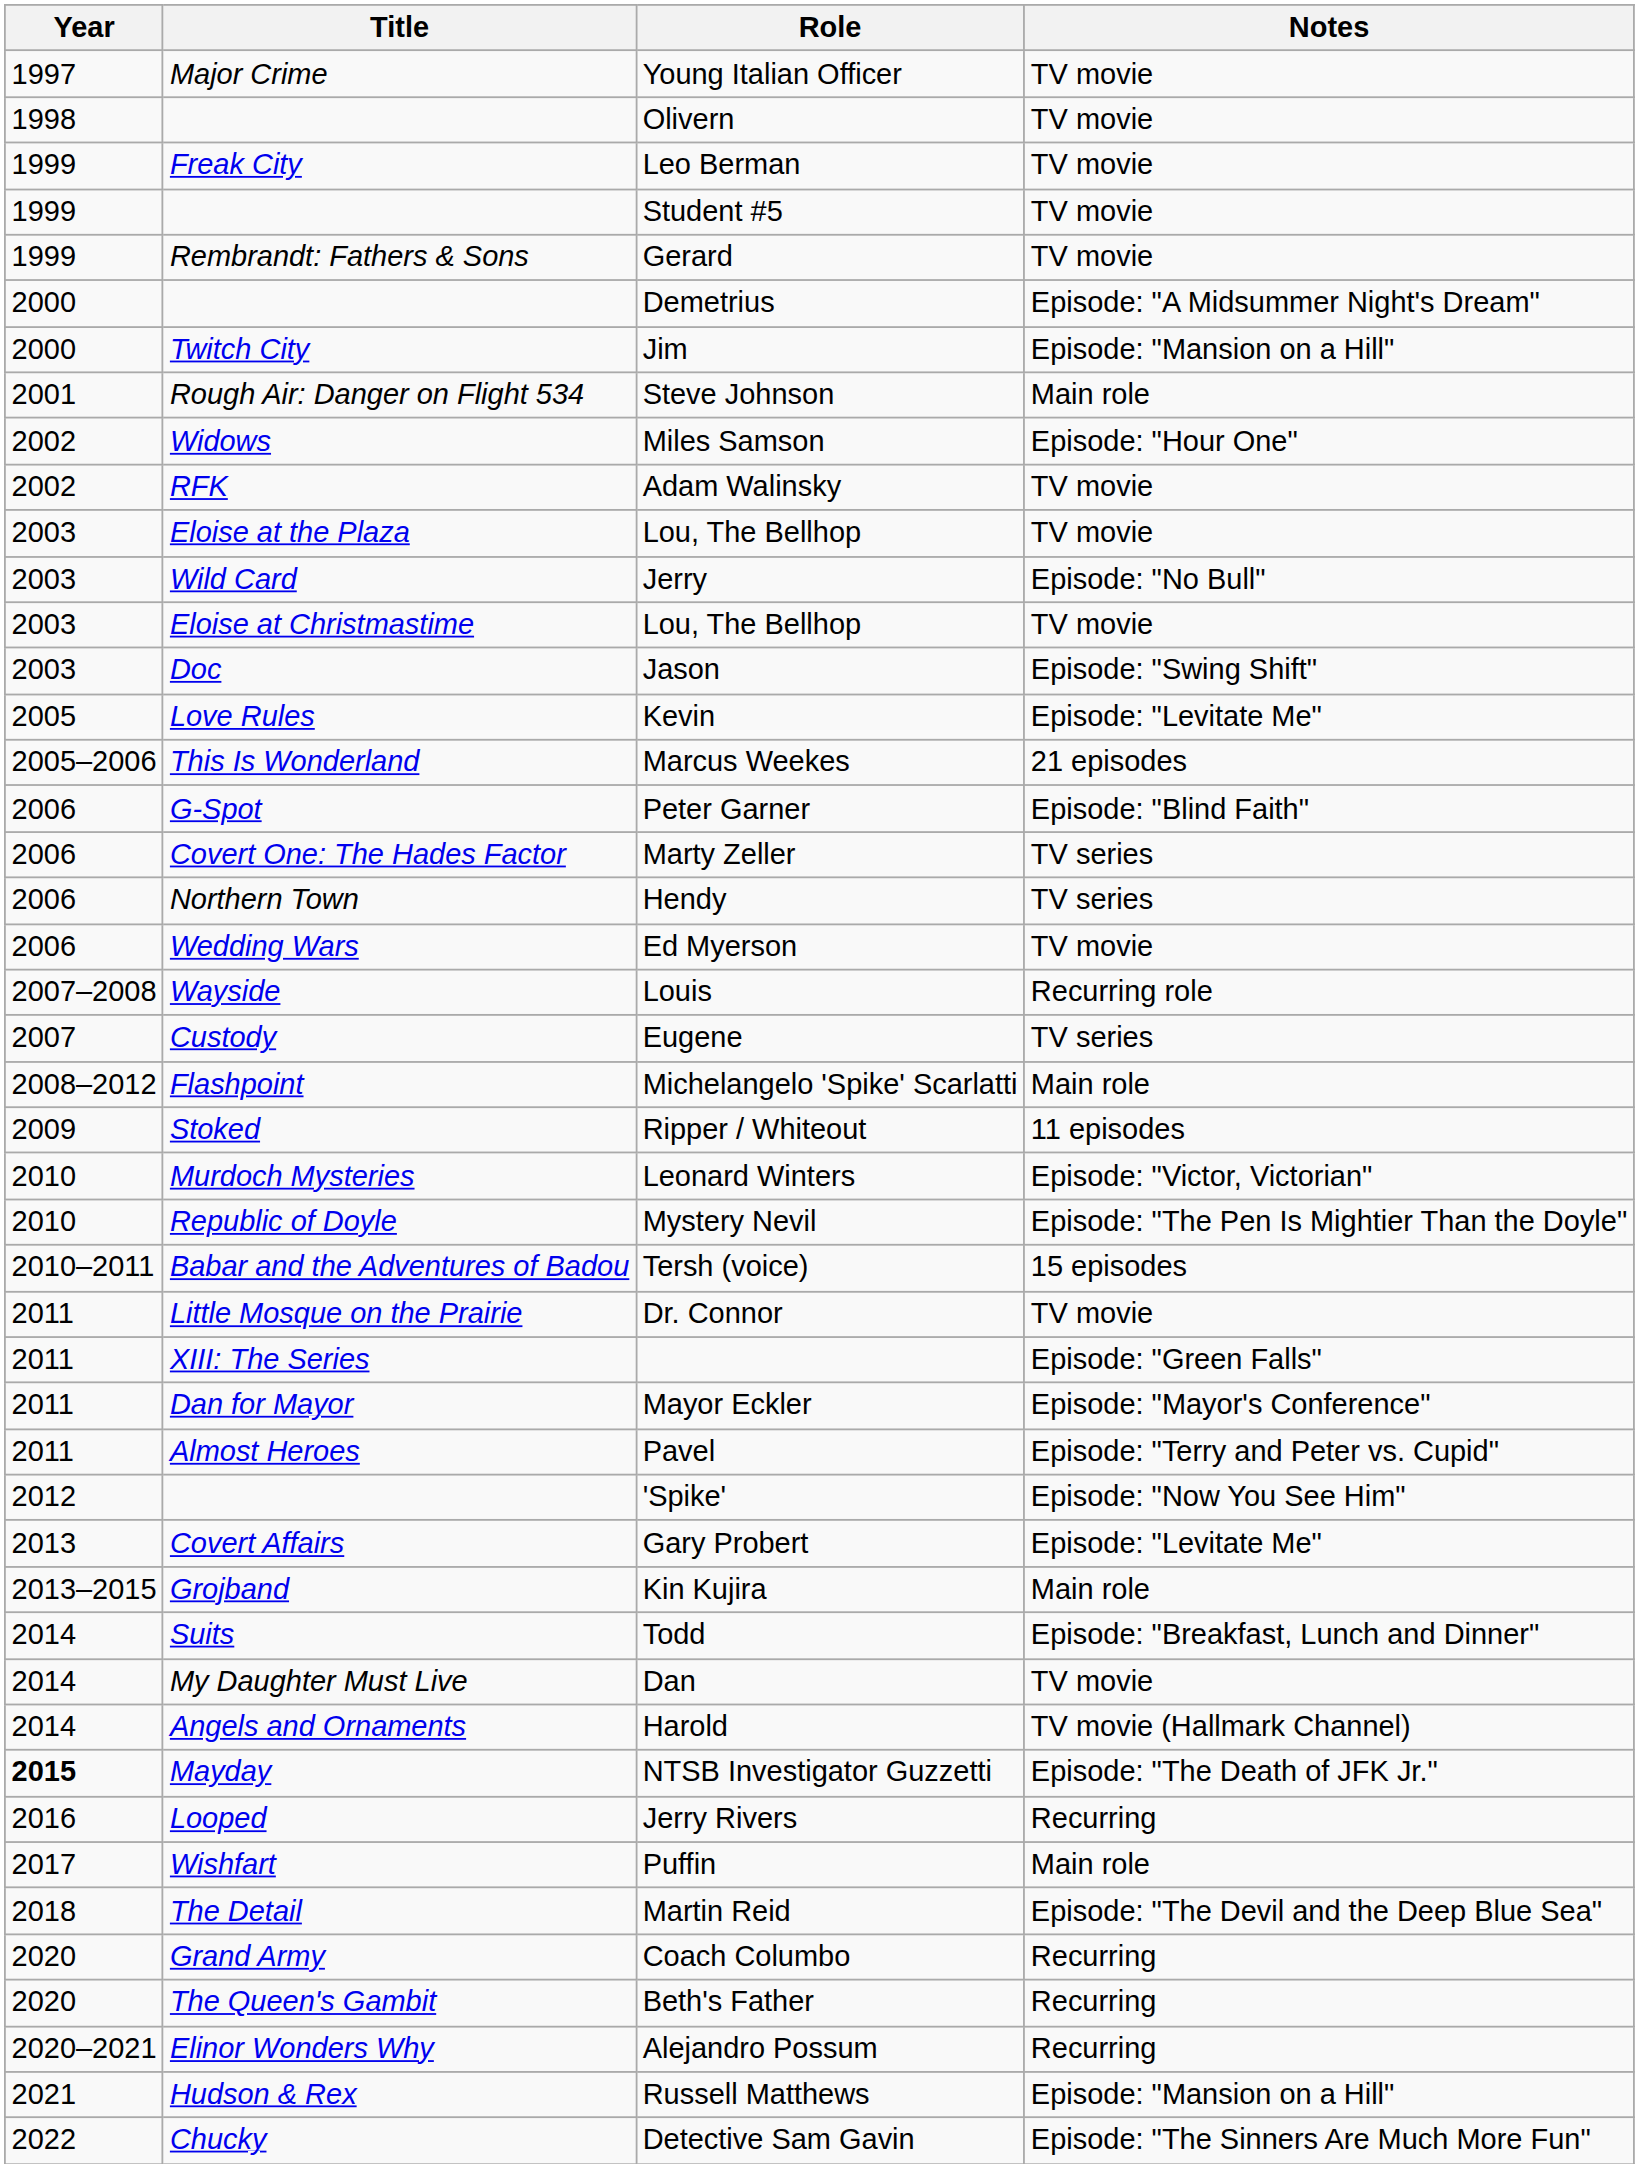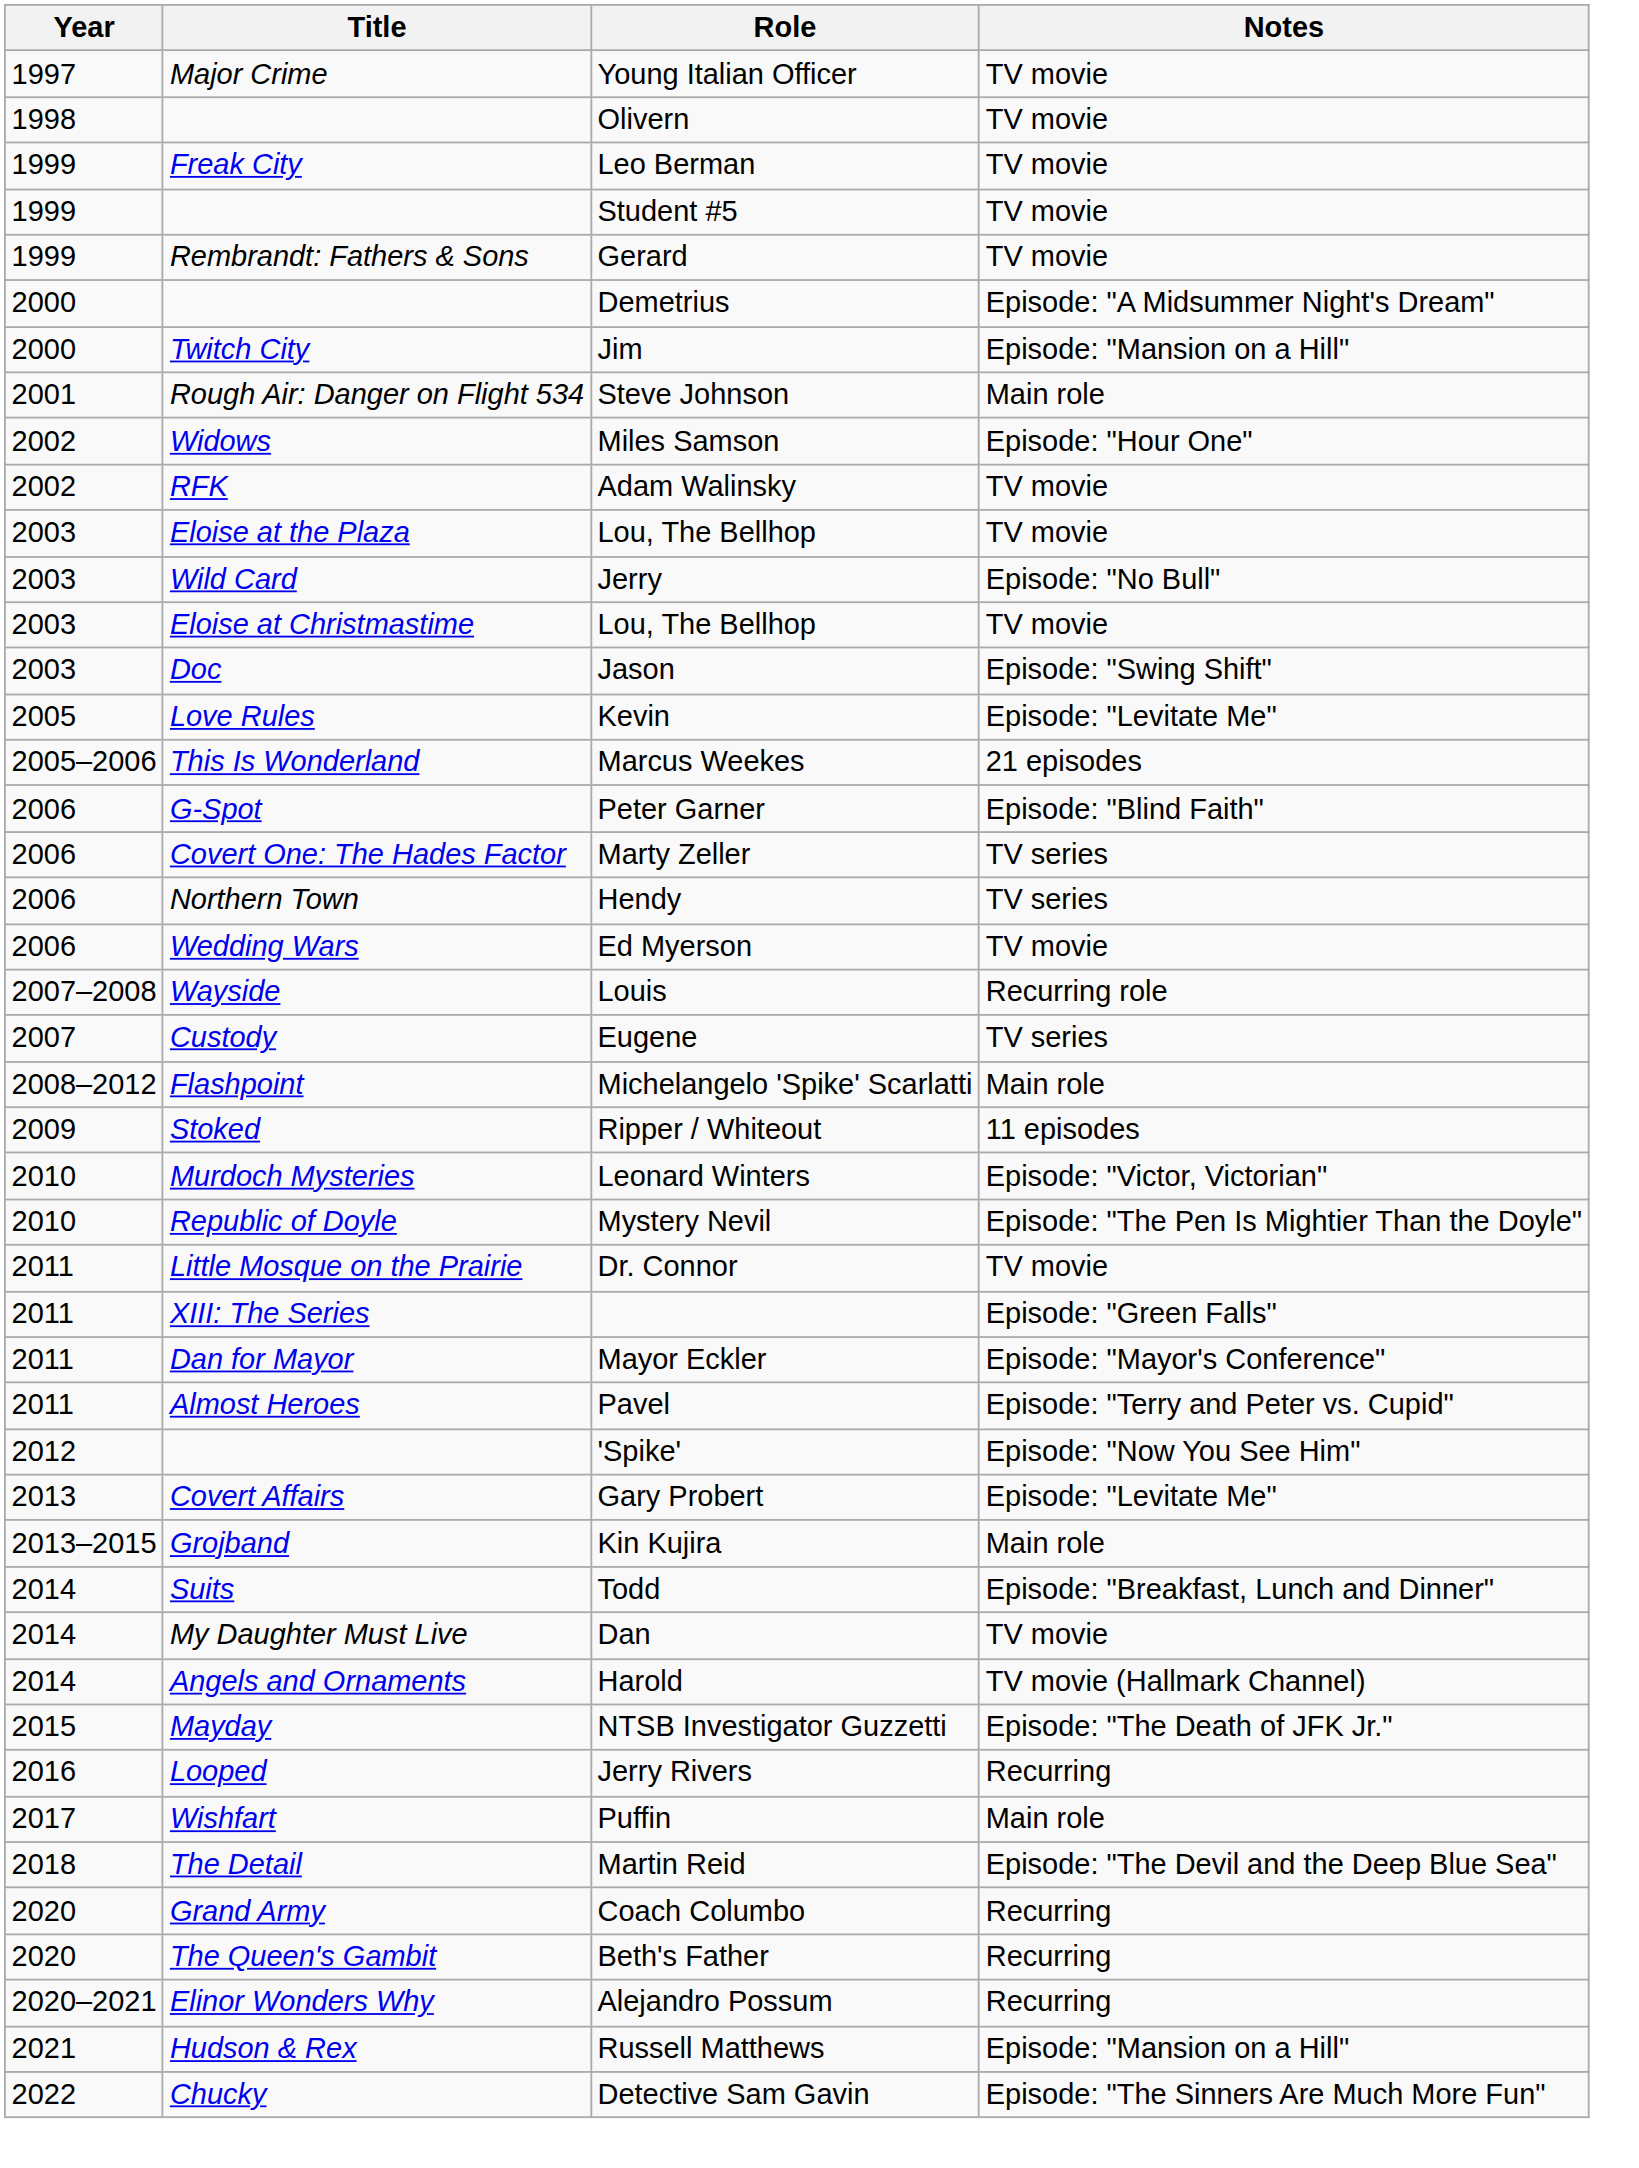- row: 2010–2011 | Babar and the Adventures of Badou | Tersh (voice) | 15 episodes
NTSB Investigator Guzzetti | Year: bold -> normal
